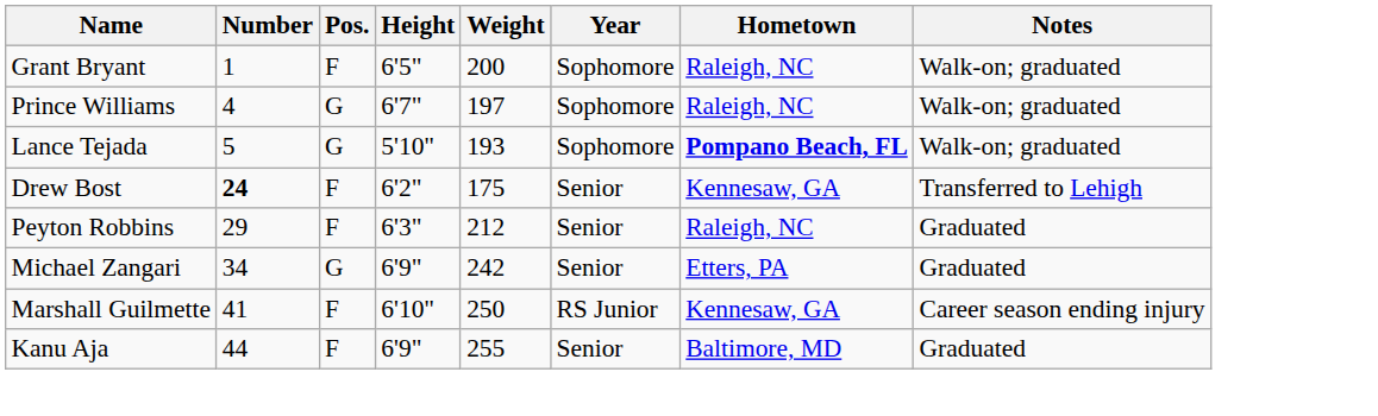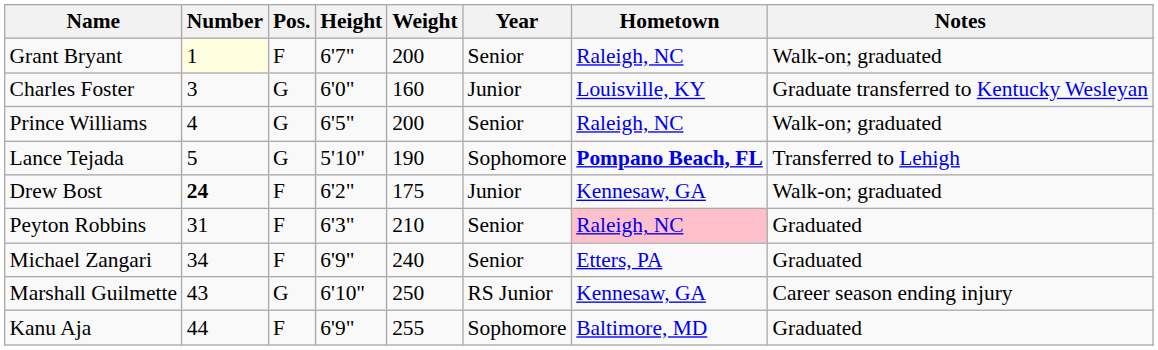Grant Bryant | Number: no background -> lightyellow background
Grant Bryant | Height: 6'5" -> 6'7"
Grant Bryant | Year: Sophomore -> Senior
+ row: Charles Foster | 3 | G | 6'0" | 160 | Junior | Louisville, KY | Graduate transferred to Kentucky Wesleyan
Prince Williams | Height: 6'7" -> 6'5"
Prince Williams | Weight: 197 -> 200
Prince Williams | Year: Sophomore -> Senior
Lance Tejada | Weight: 193 -> 190
Lance Tejada | Notes: Walk-on; graduated -> Transferred to Lehigh
Drew Bost | Year: Senior -> Junior
Drew Bost | Notes: Transferred to Lehigh -> Walk-on; graduated
Peyton Robbins | Number: 29 -> 31
Peyton Robbins | Weight: 212 -> 210
Peyton Robbins | Hometown: no background -> pink background
Michael Zangari | Pos.: G -> F
Michael Zangari | Weight: 242 -> 240
Marshall Guilmette | Number: 41 -> 43
Marshall Guilmette | Pos.: F -> G
Kanu Aja | Year: Senior -> Sophomore
